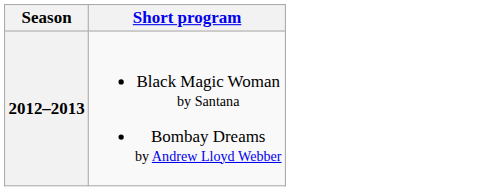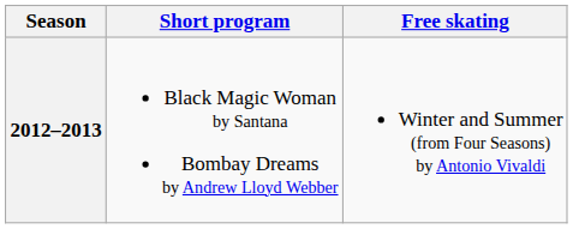+ column: Free skating | Winter and Summer (from Four Seasons) by Antonio Vivaldi
